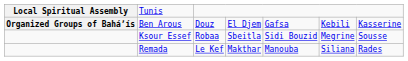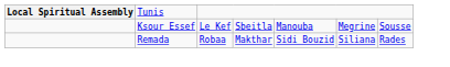- row: Organized Groups of Baháʼís | Ben Arous | Douz | El Djem | Gafsa | Kebili | Kasserine
Ksour Essef | column 3: Robaa -> Le Kef
Ksour Essef | column 5: Sidi Bouzid -> Manouba
Remada | column 3: Le Kef -> Robaa
Remada | column 5: Manouba -> Sidi Bouzid
